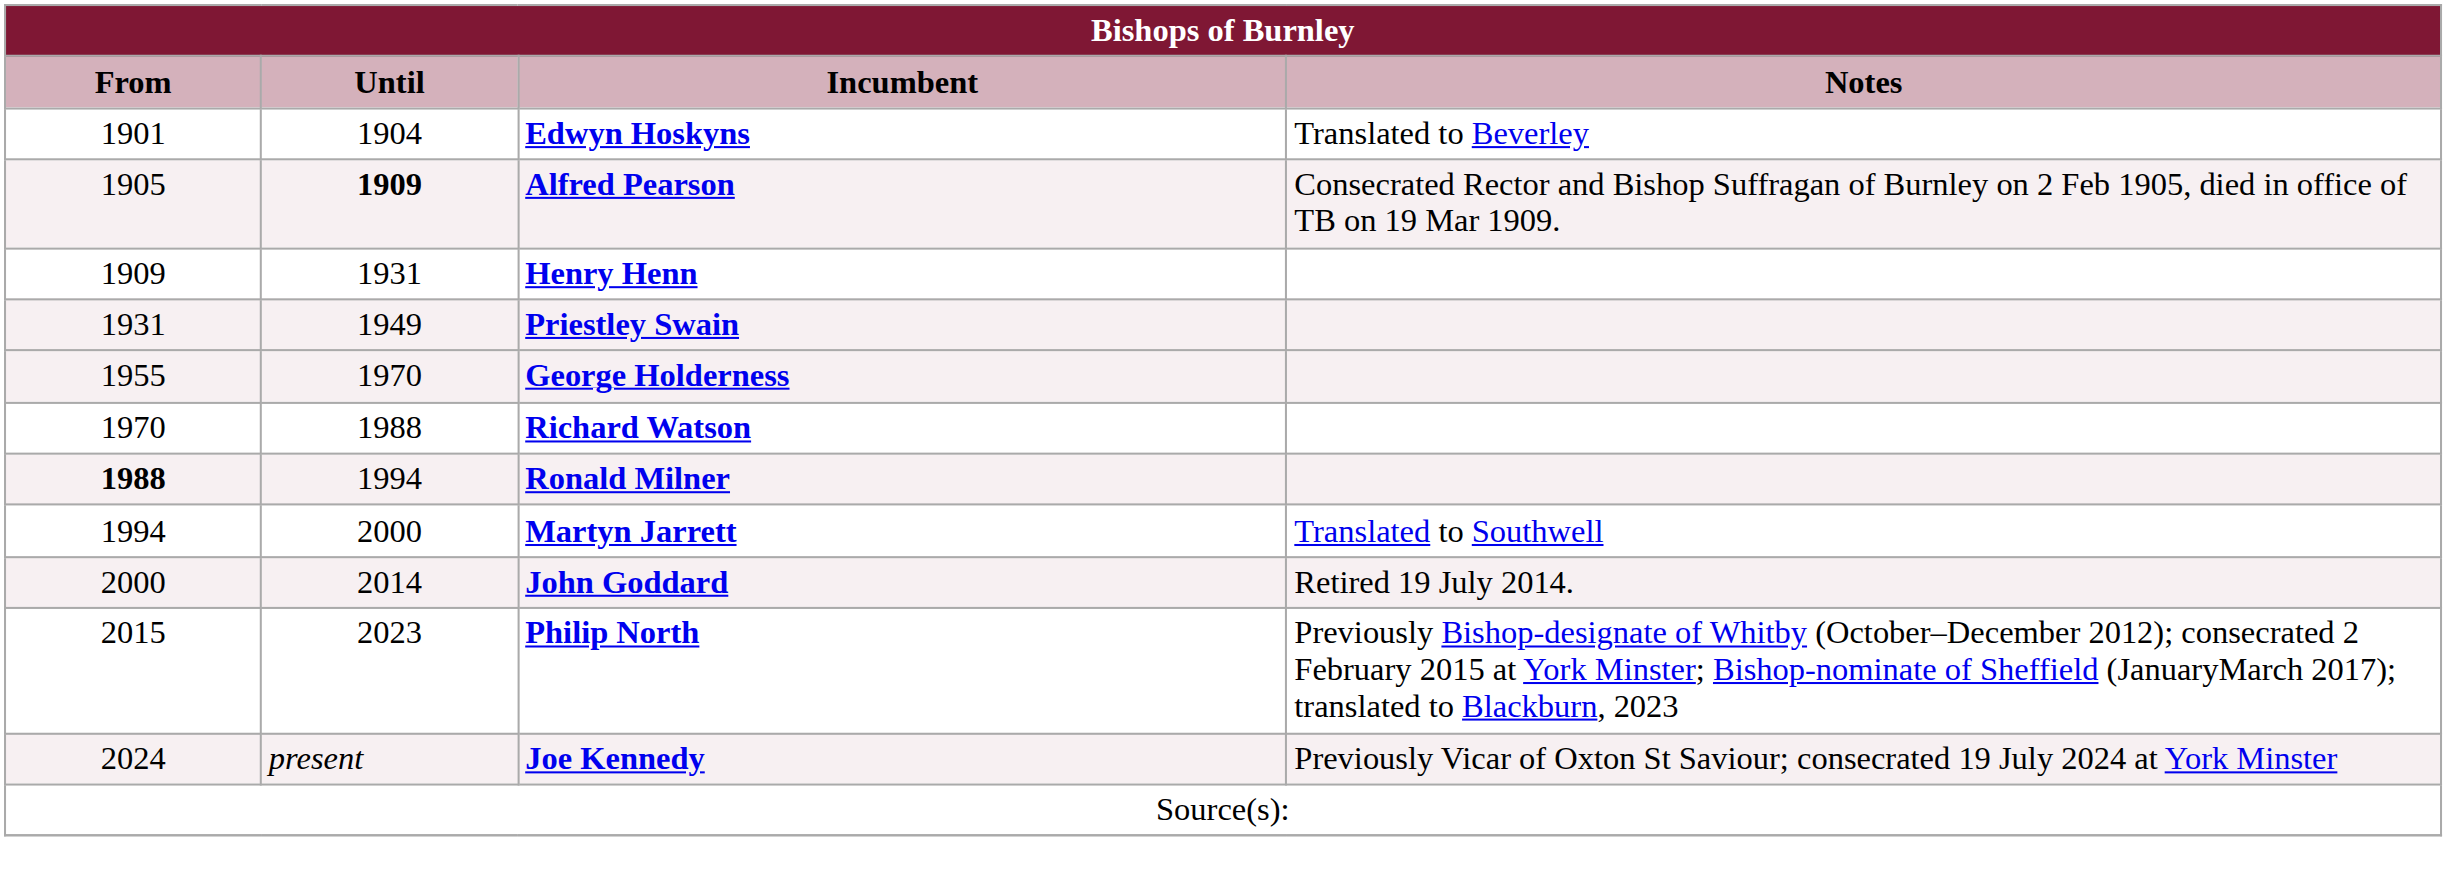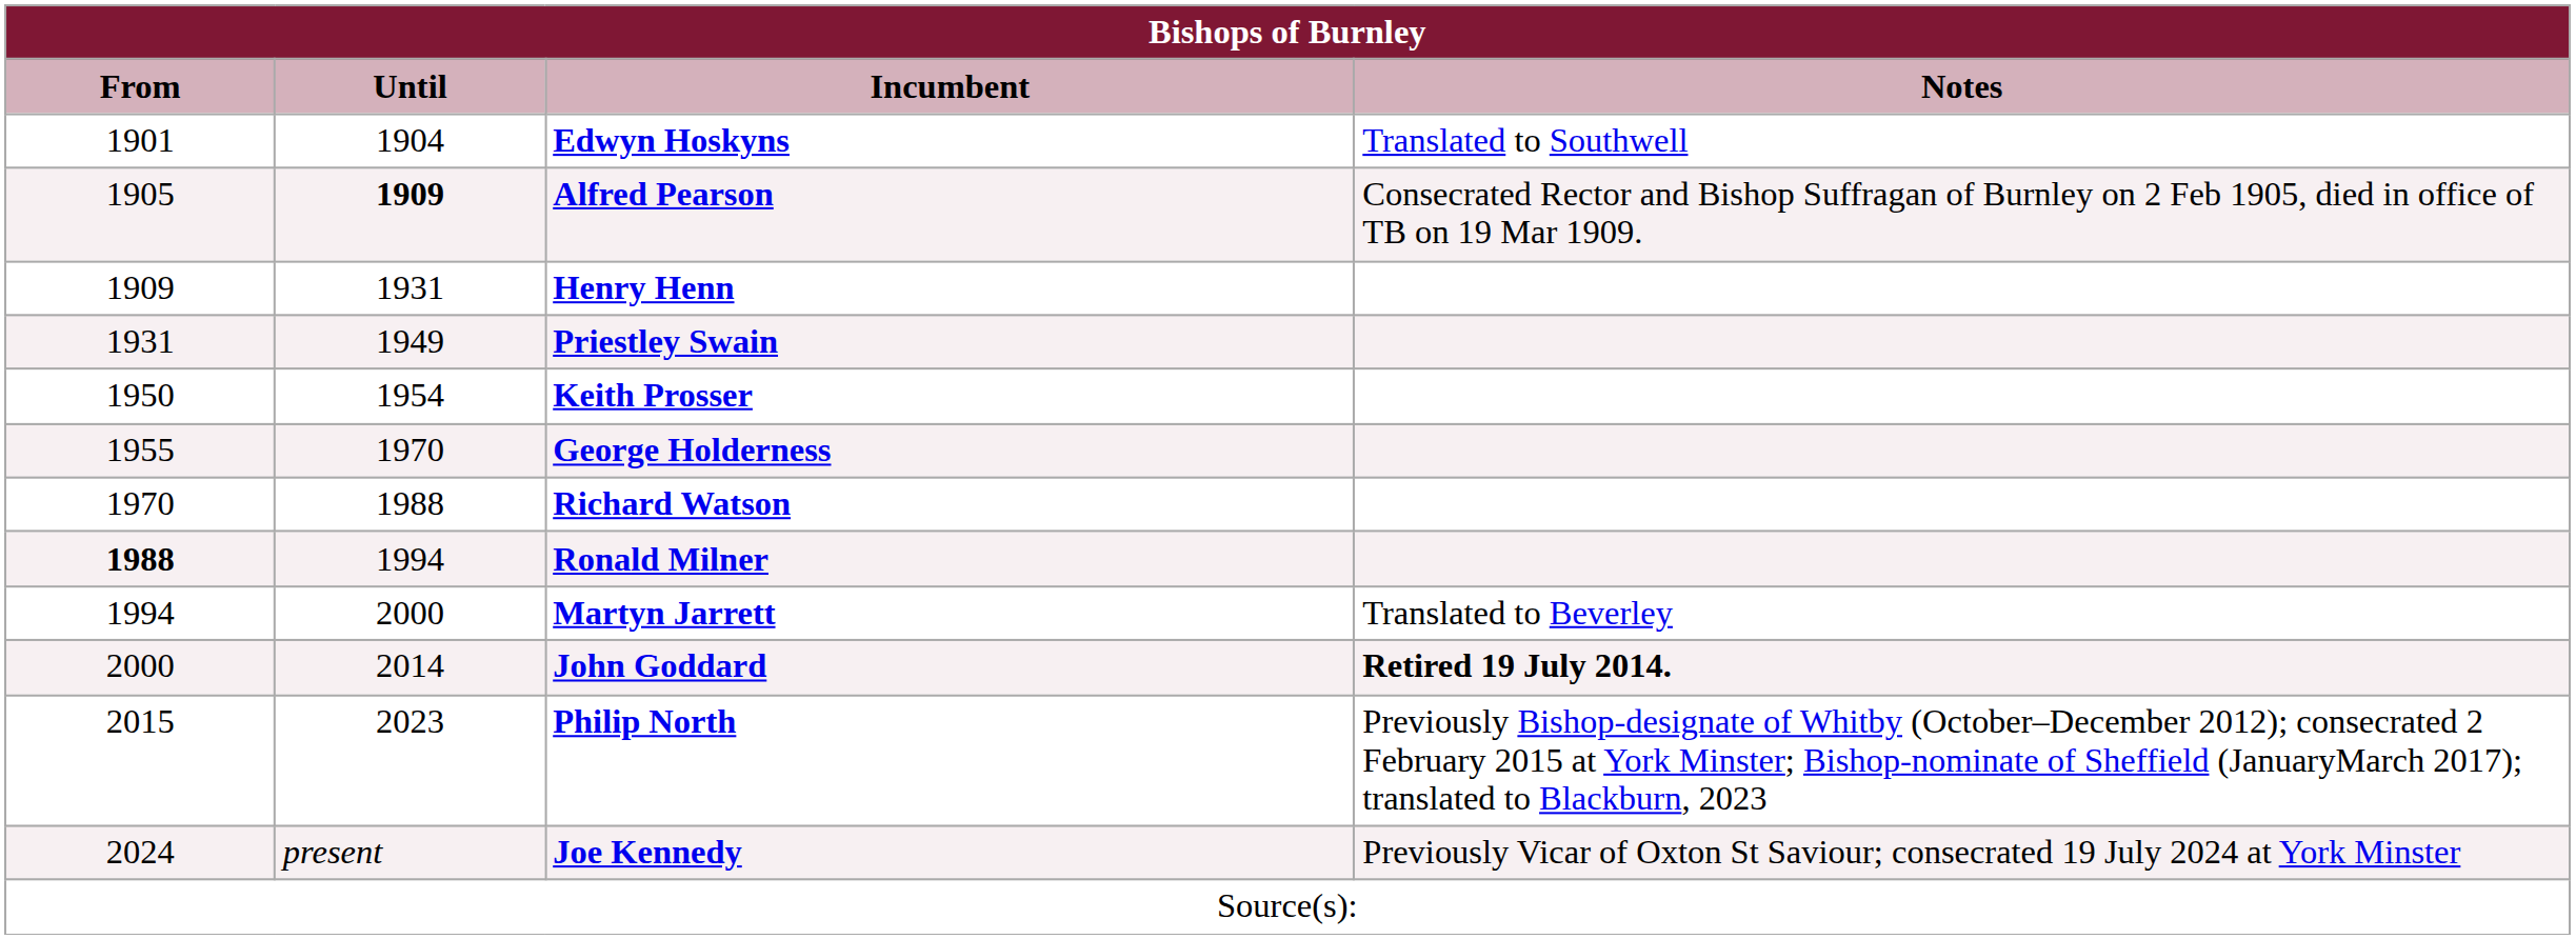Edwyn Hoskyns | Notes: Translated to Beverley -> Translated to Southwell
+ row: 1950 | 1954 | Keith Prosser
Martyn Jarrett | Notes: Translated to Southwell -> Translated to Beverley
John Goddard | Notes: normal -> bold
